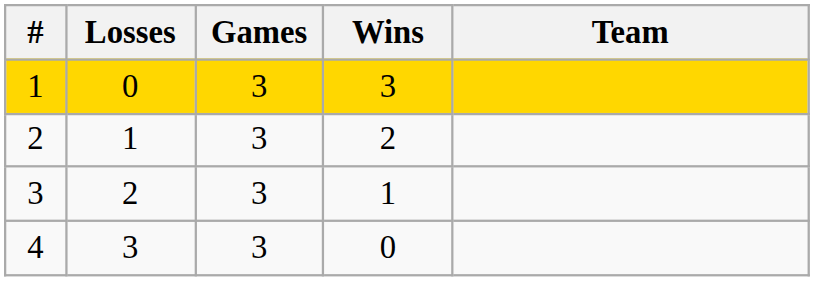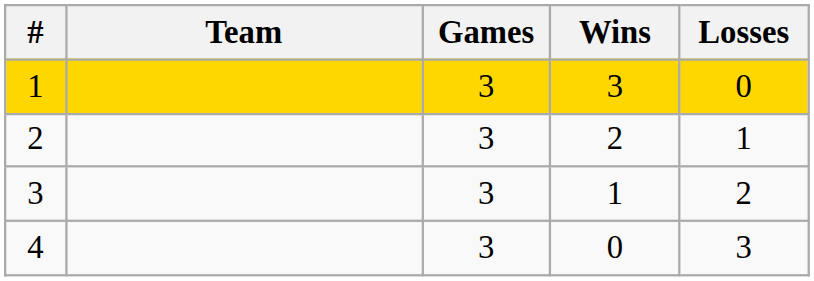columns swapped: Team <-> Losses
